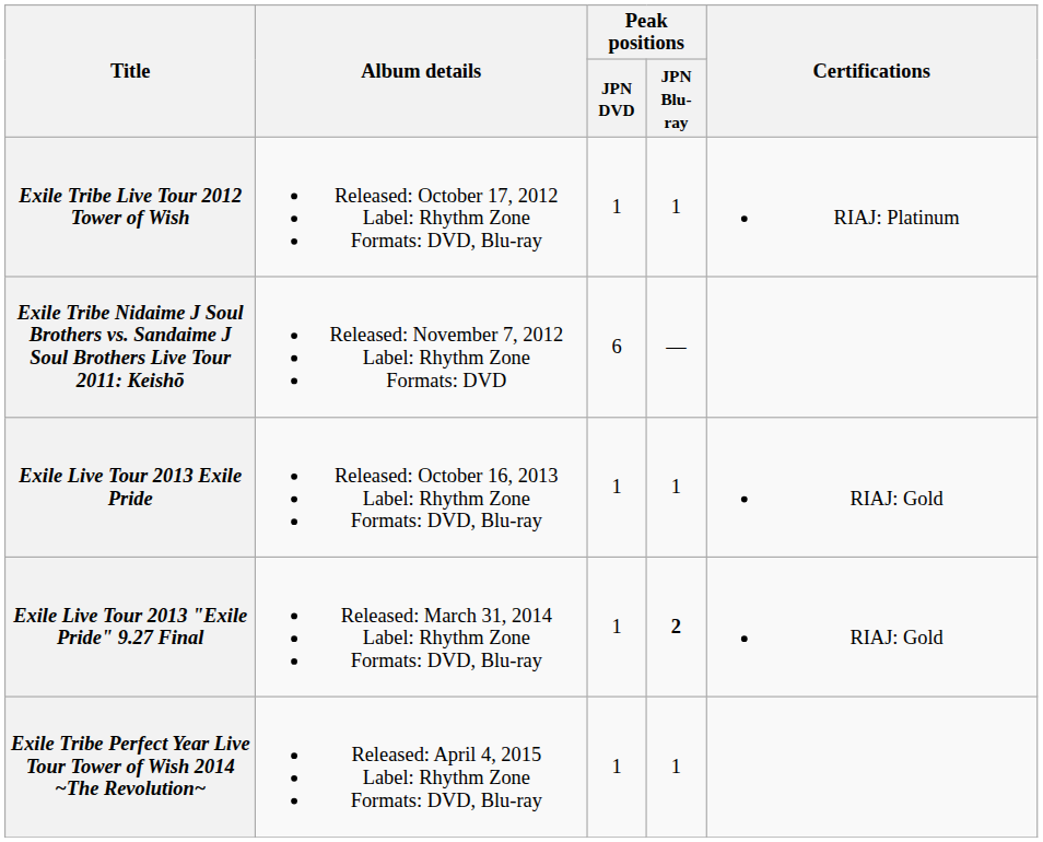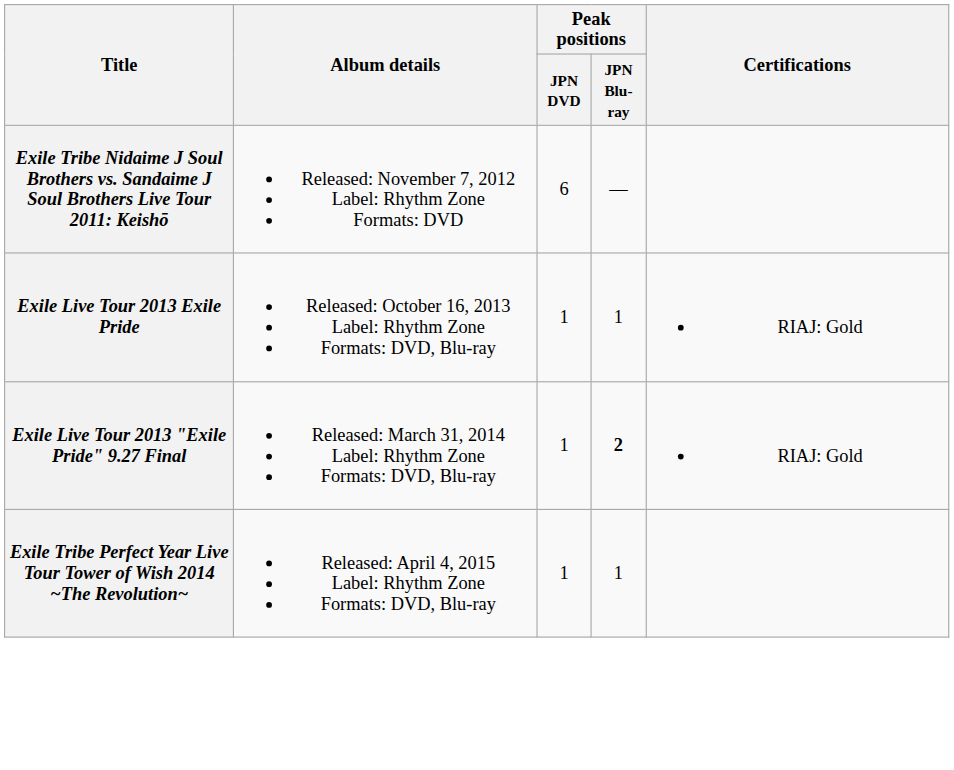- row: Exile Tribe Live Tour 2012 Tower of Wish | Released: October 17, 2012 Label: Rhythm Zone Formats: DVD, Blu-ray | 1 | 1 | RIAJ: Platinum
